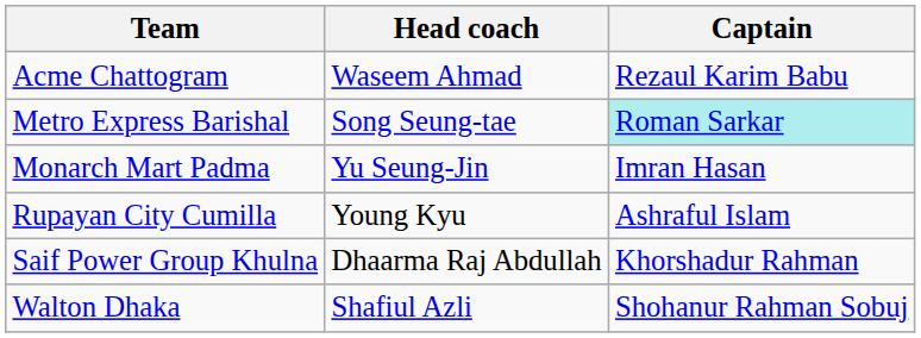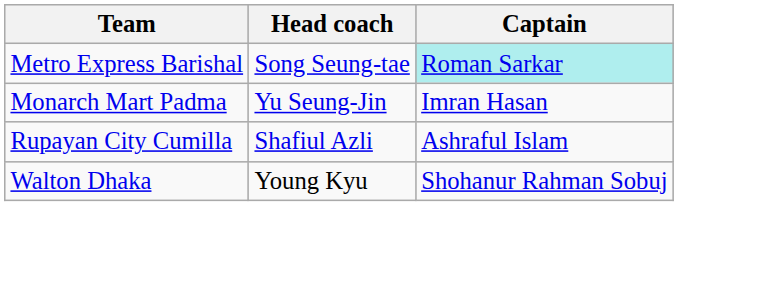- row: Acme Chattogram | Waseem Ahmad | Rezaul Karim Babu
Rupayan City Cumilla | Head coach: Young Kyu -> Shafiul Azli
- row: Saif Power Group Khulna | Dhaarma Raj Abdullah | Khorshadur Rahman
Walton Dhaka | Head coach: Shafiul Azli -> Young Kyu
